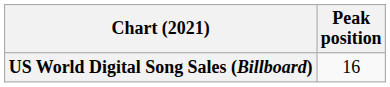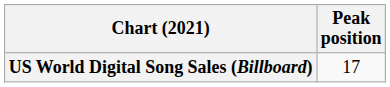US World Digital Song Sales (Billboard) | Peak position: 16 -> 17
